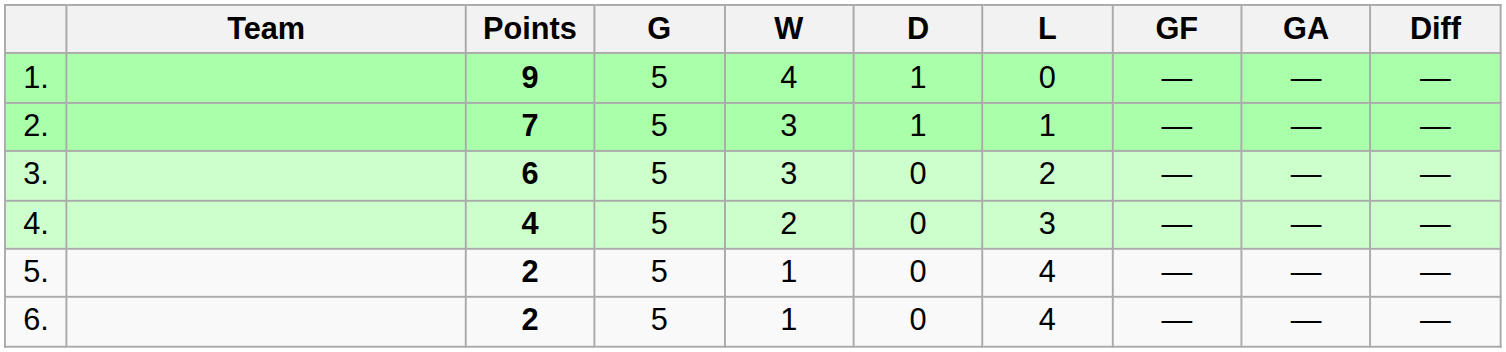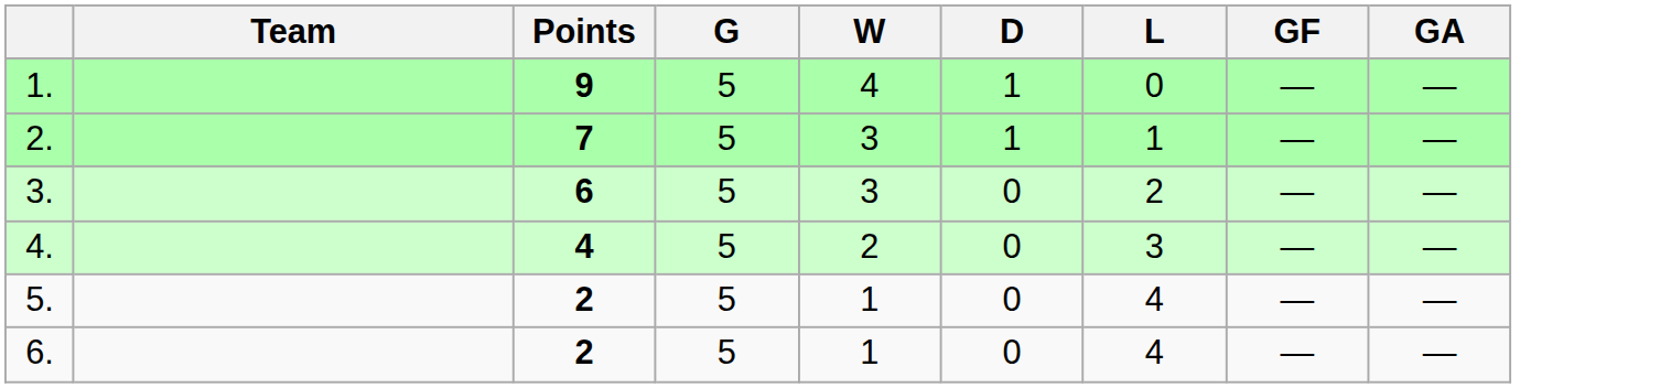- column: Diff | — | — | — | — | — | —
